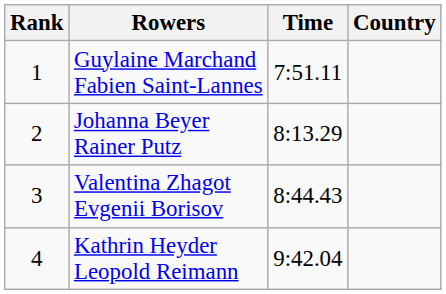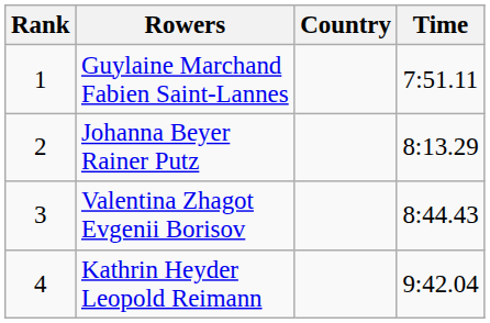columns swapped: Country <-> Time
